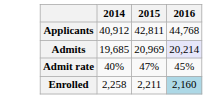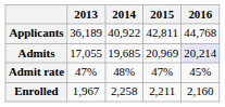+ column: 2013 | 36,189 | 17,055 | 47% | 1,967
Applicants | 2014: 40,912 -> 40,922
Admit rate | 2014: 40% -> 48%
Enrolled | 2016: lightblue background -> no background
